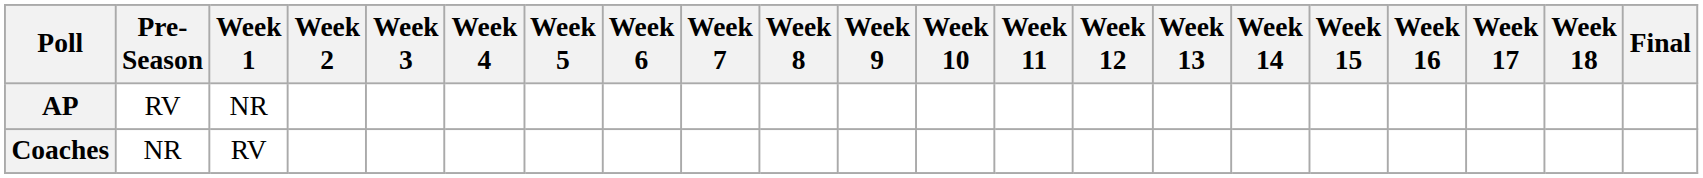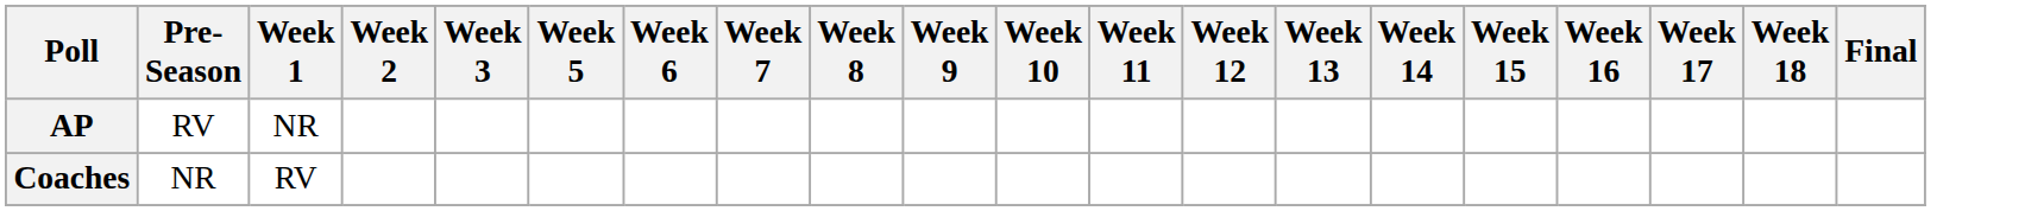- column: Week 4
